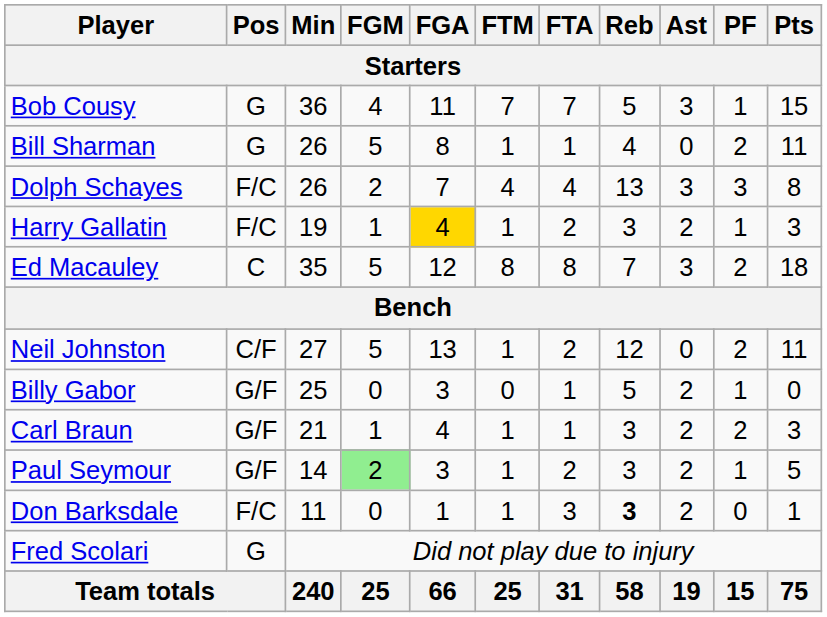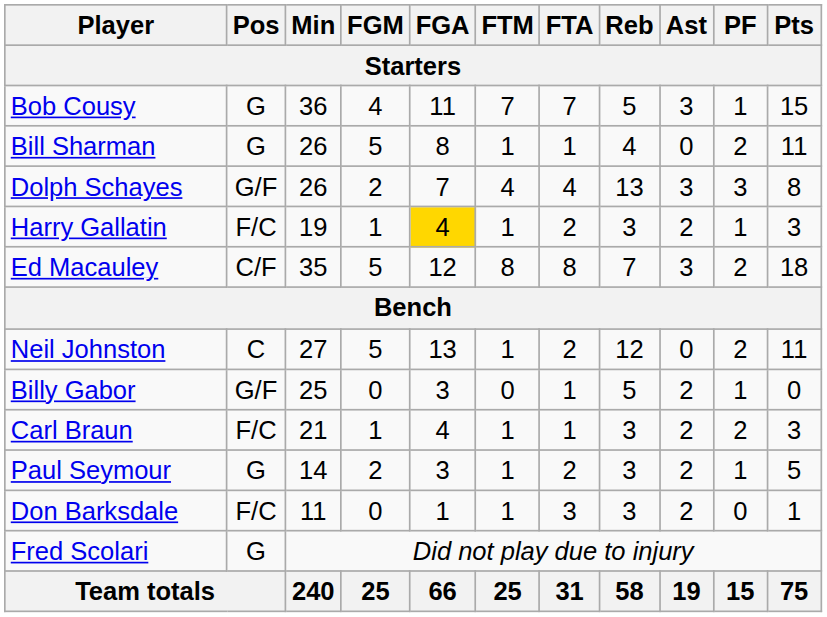Dolph Schayes | Pos: F/C -> G/F
Ed Macauley | Pos: C -> C/F
Neil Johnston | Pos: C/F -> C
Carl Braun | Pos: G/F -> F/C
Paul Seymour | Pos: G/F -> G
Paul Seymour | FGM: lightgreen background -> no background
Don Barksdale | Reb: bold -> normal
